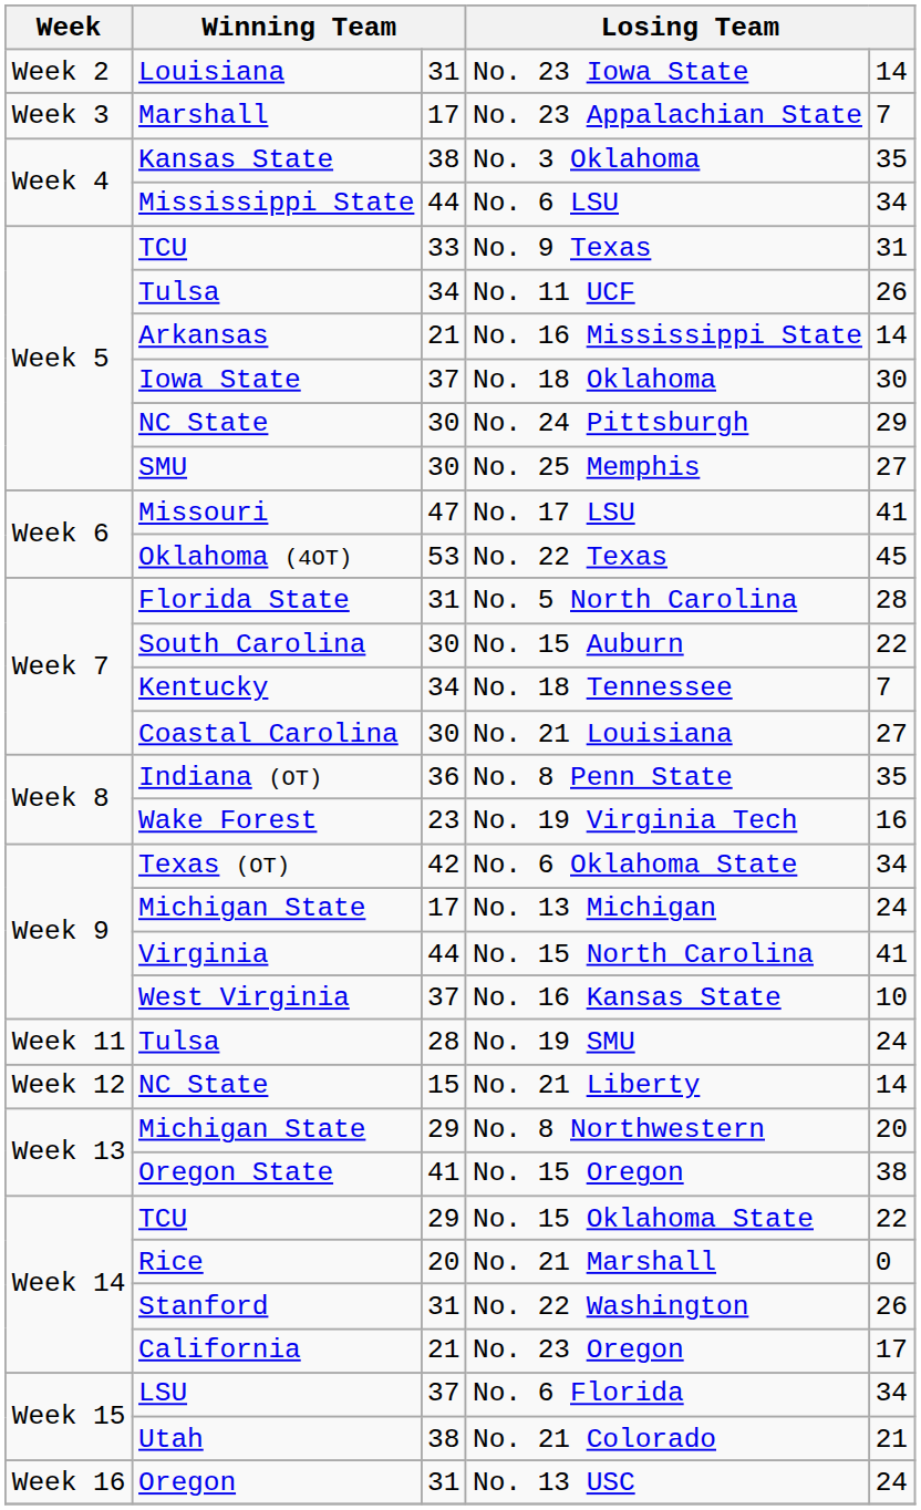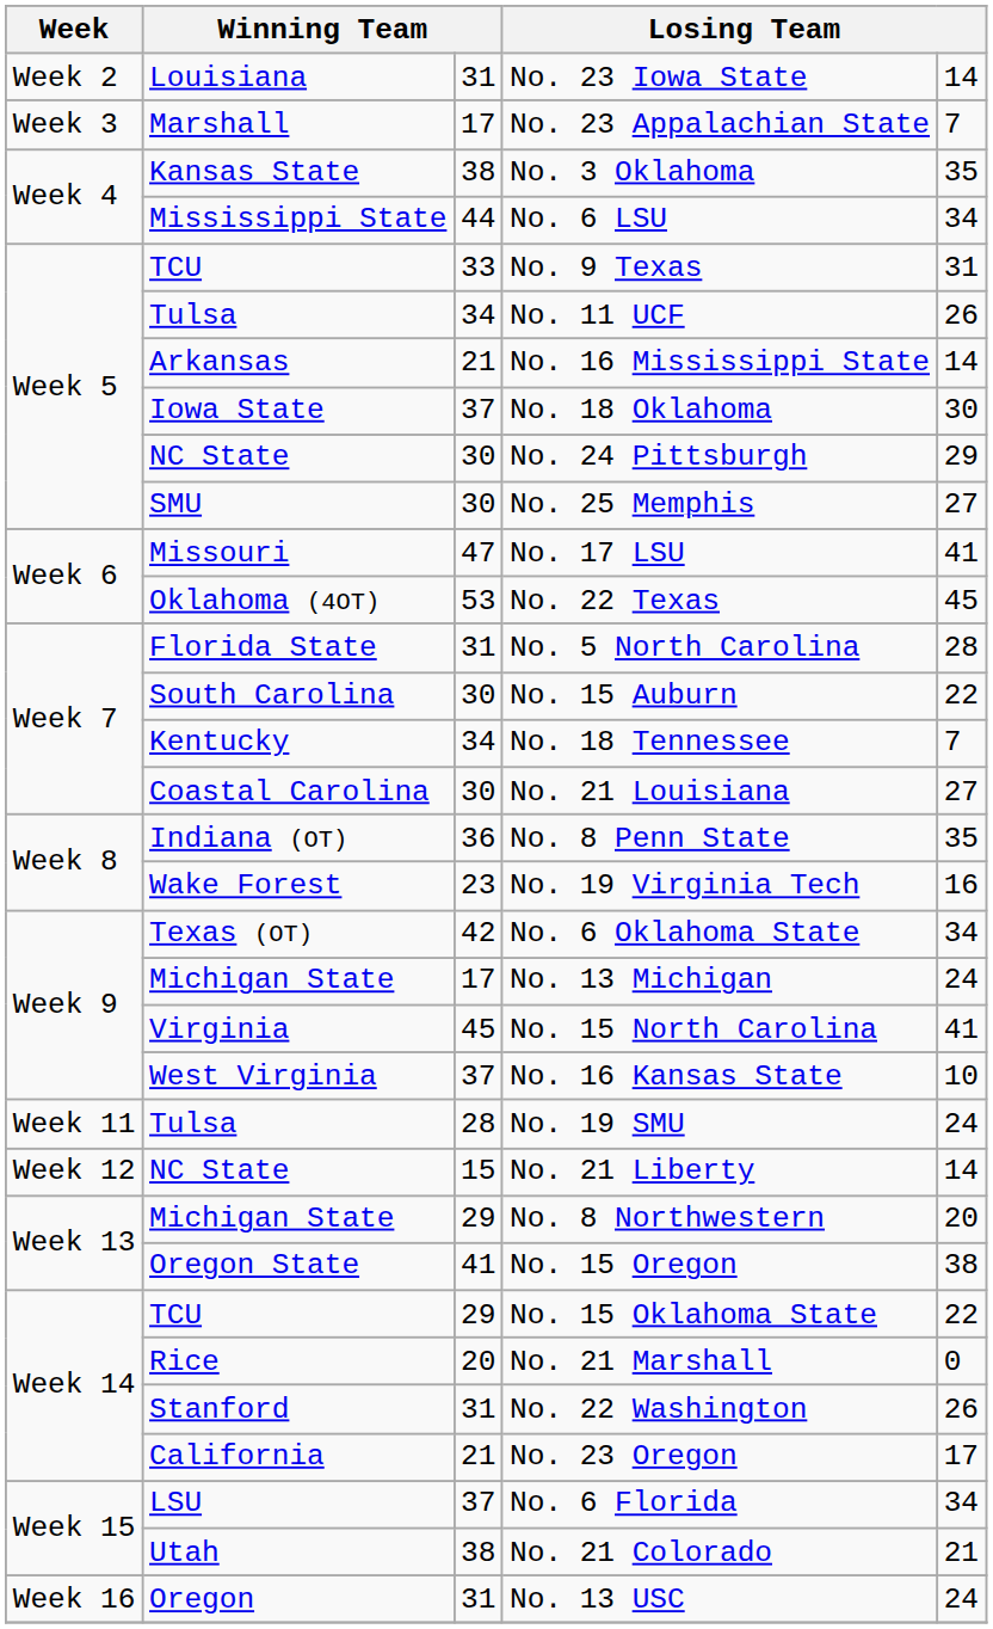No. 15 North Carolina | column 3: 44 -> 45
